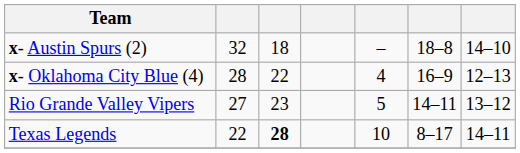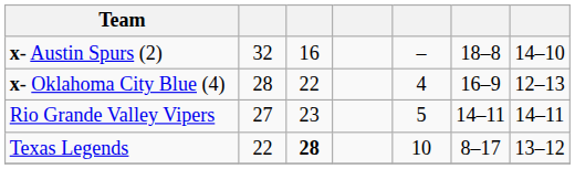x- Austin Spurs (2) | column 3: 18 -> 16
Rio Grande Valley Vipers | column 7: 13–12 -> 14–11
Texas Legends | column 7: 14–11 -> 13–12
